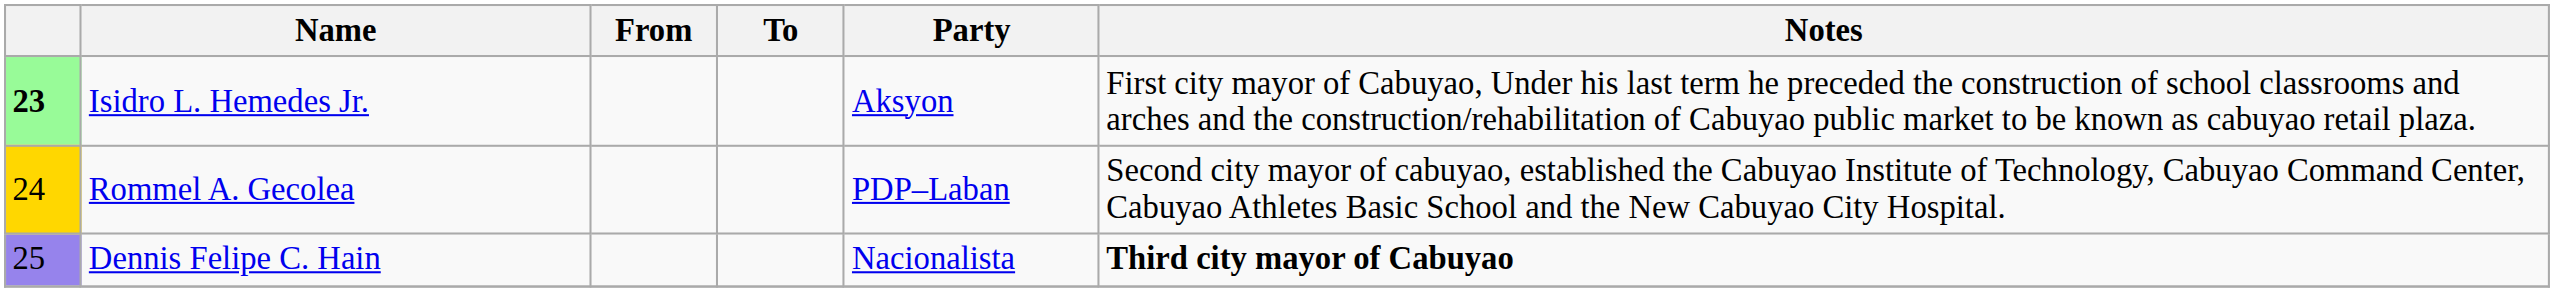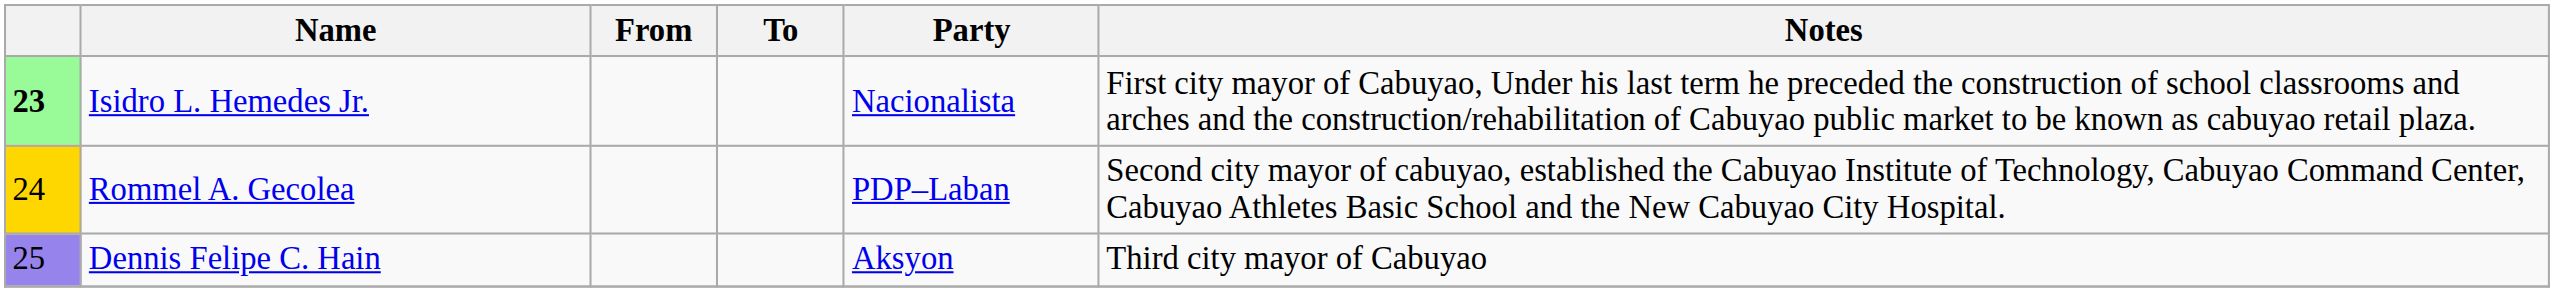Isidro L. Hemedes Jr. | Party: Aksyon -> Nacionalista
Dennis Felipe C. Hain | Party: Nacionalista -> Aksyon
Dennis Felipe C. Hain | Notes: bold -> normal
